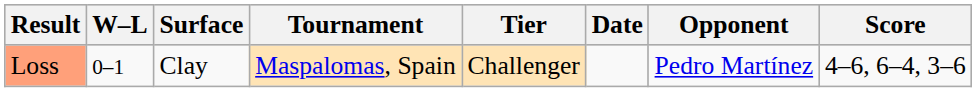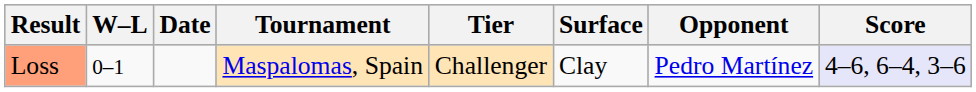columns swapped: Date <-> Surface
Loss | Score: no background -> lavender background
